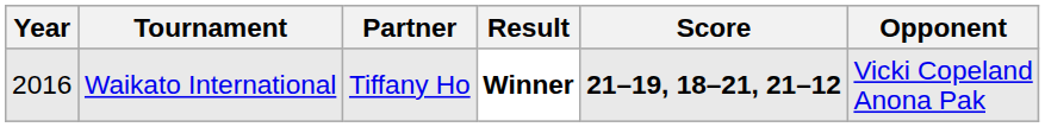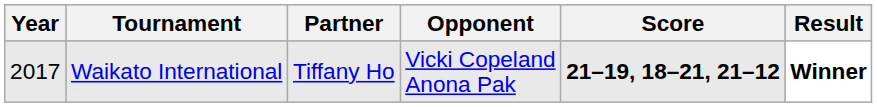columns swapped: Opponent <-> Result
Waikato International | Year: 2016 -> 2017
